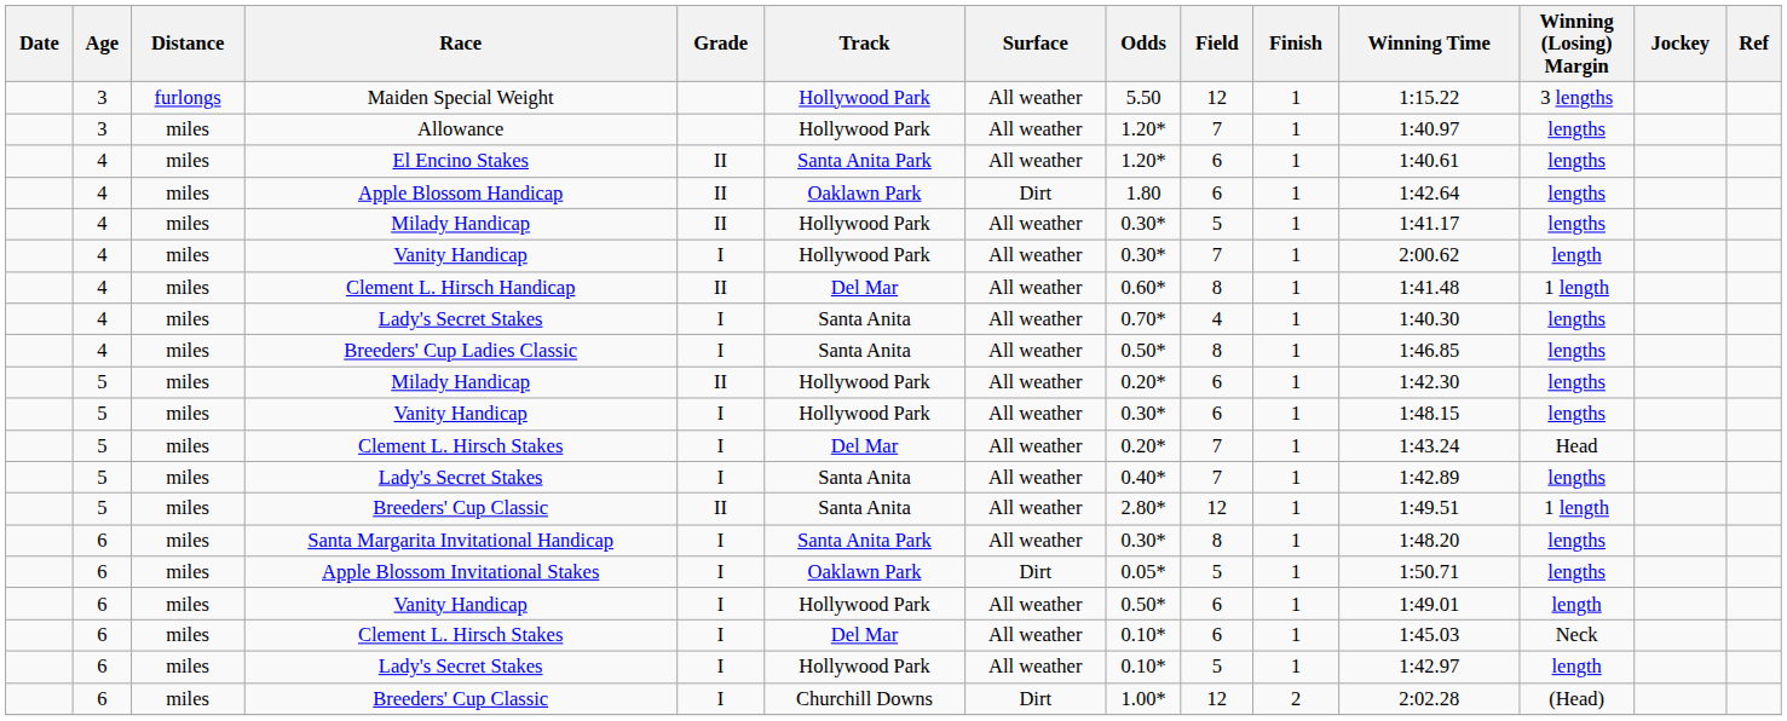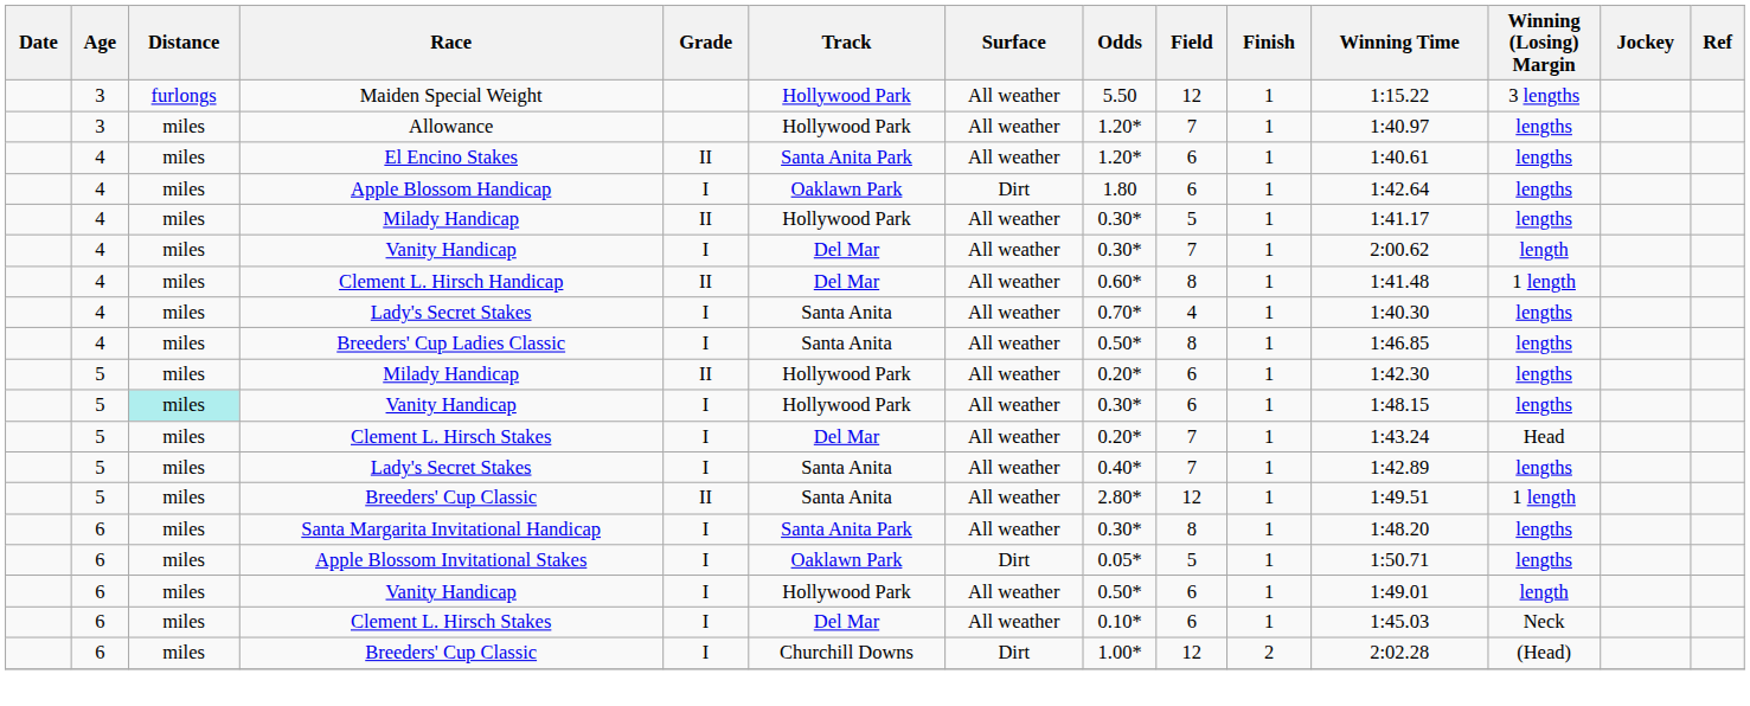Apple Blossom Handicap | Grade: II -> I
4 / Vanity Handicap | Track: Hollywood Park -> Del Mar
5 / Vanity Handicap | Distance: no background -> paleturquoise background
- row: 6 | miles | Lady's Secret Stakes | I | Hollywood Park | All weather | 0.10* | 5 | 1 | 1:42.97 | length
